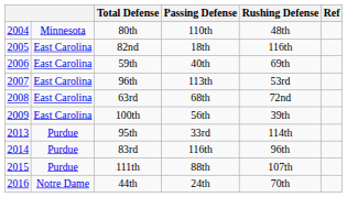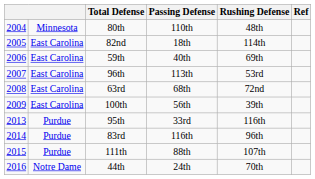82nd | Rushing Defense: 116th -> 114th
95th | Rushing Defense: 114th -> 116th
